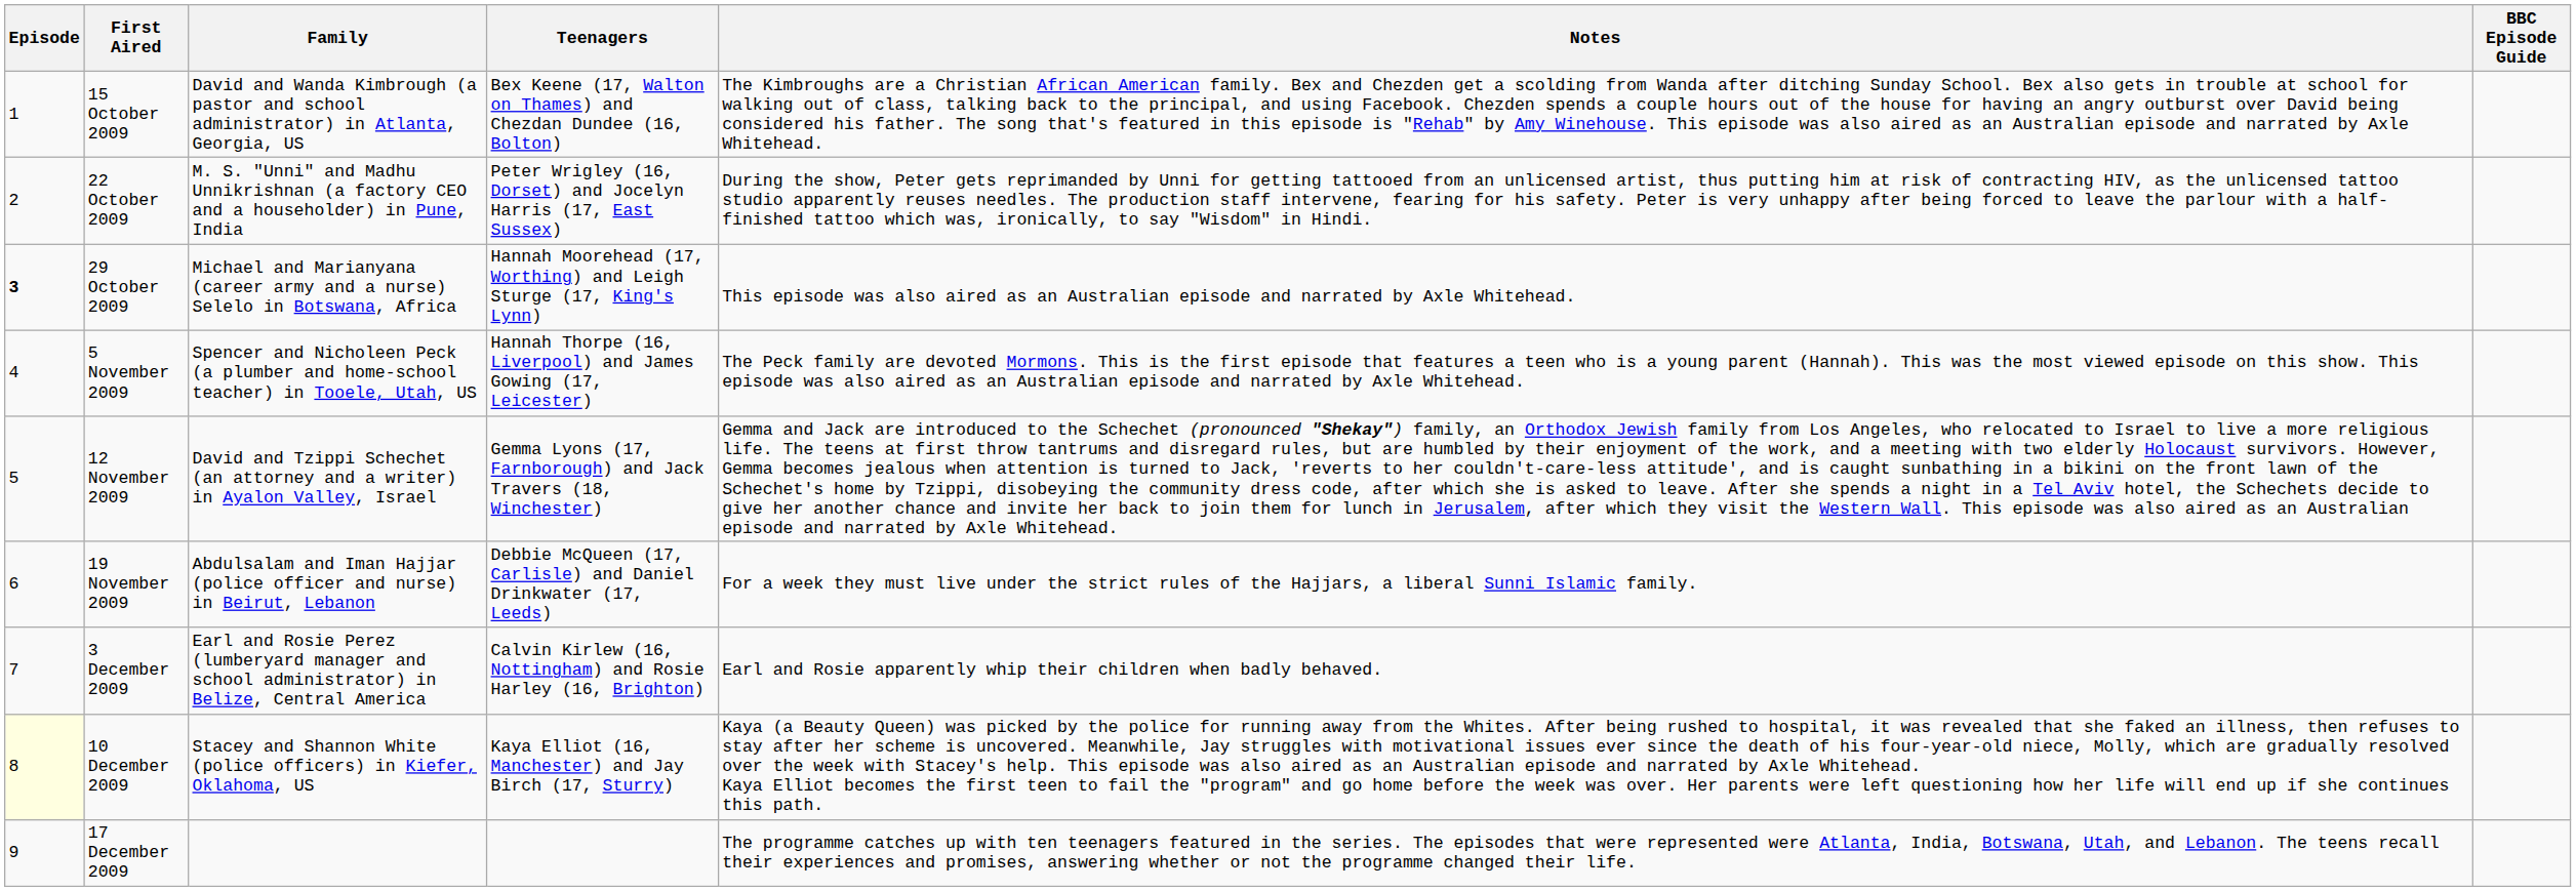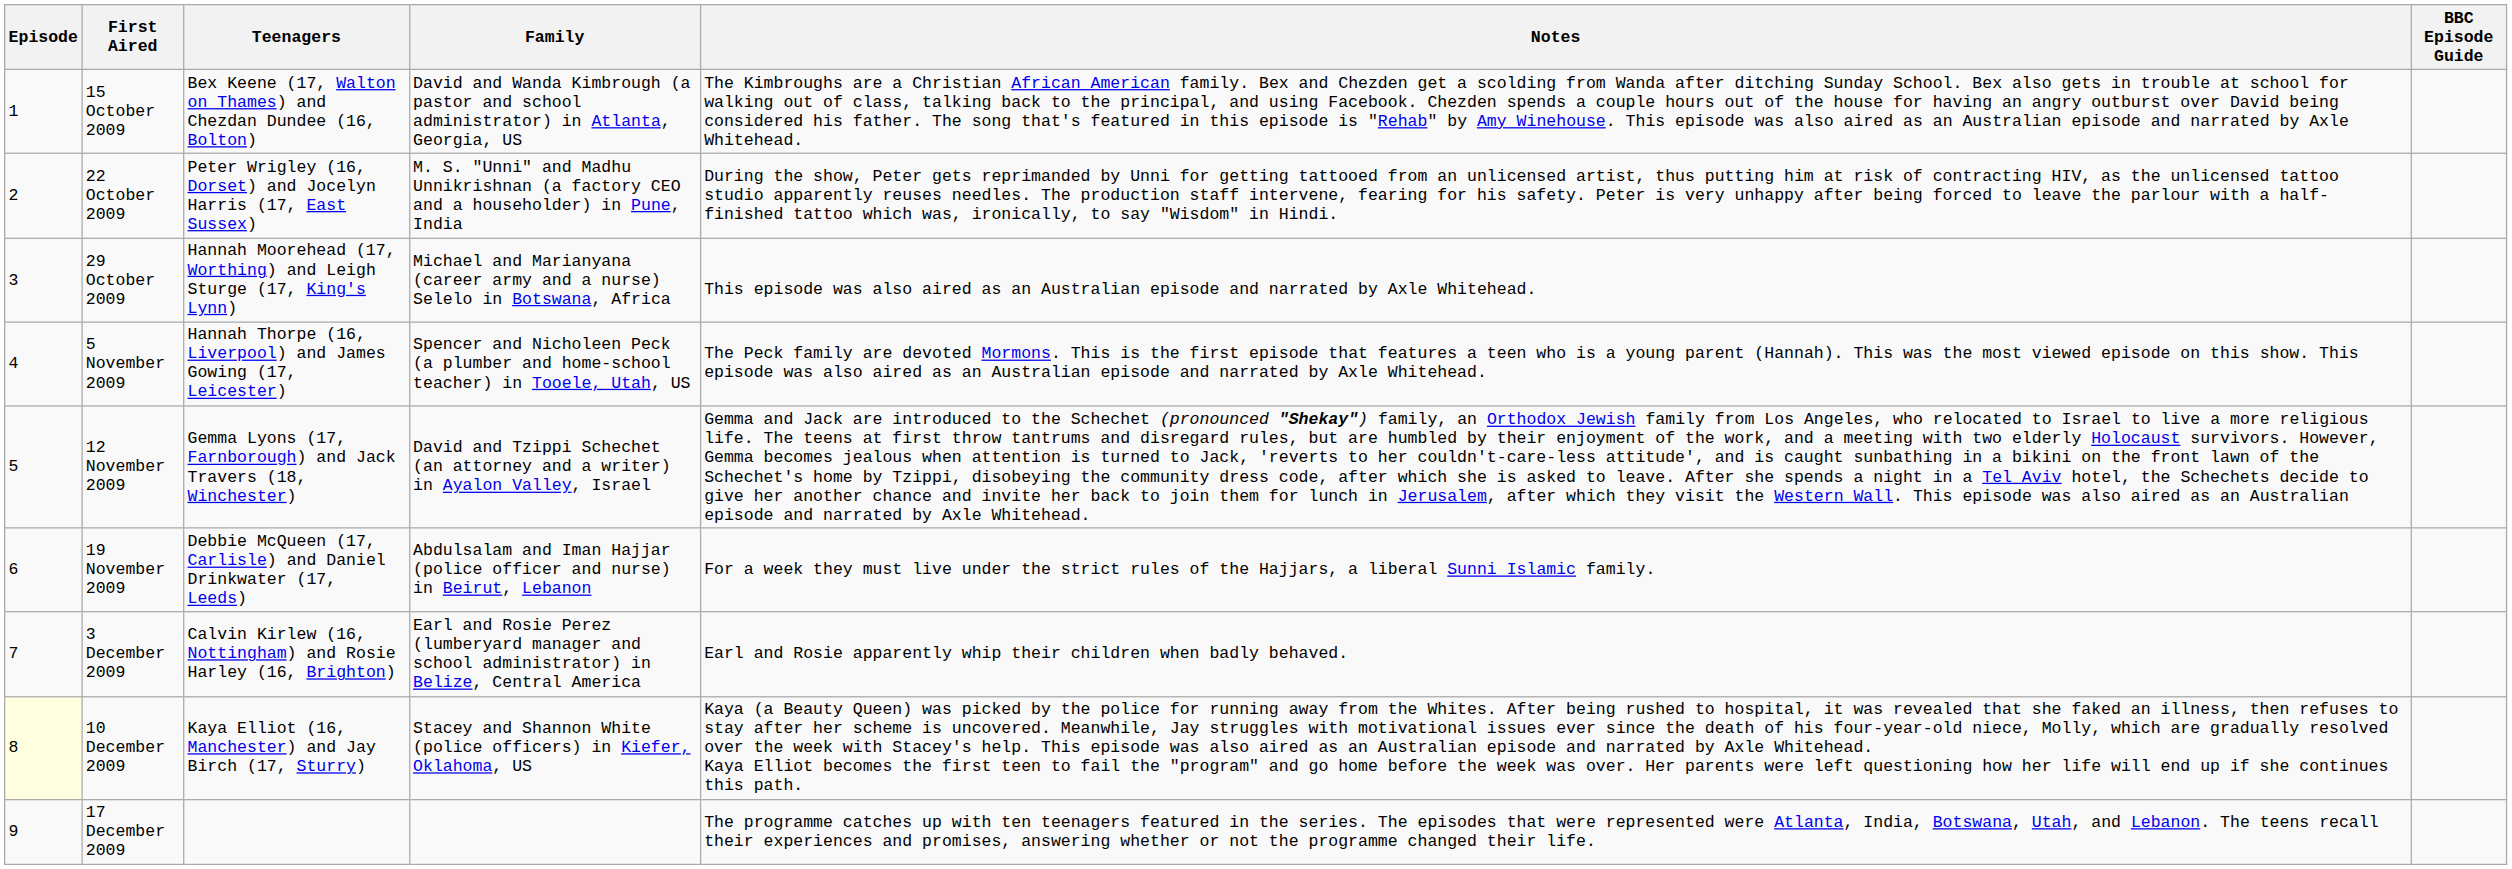columns swapped: Teenagers <-> Family
29 October 2009 | Episode: bold -> normal
